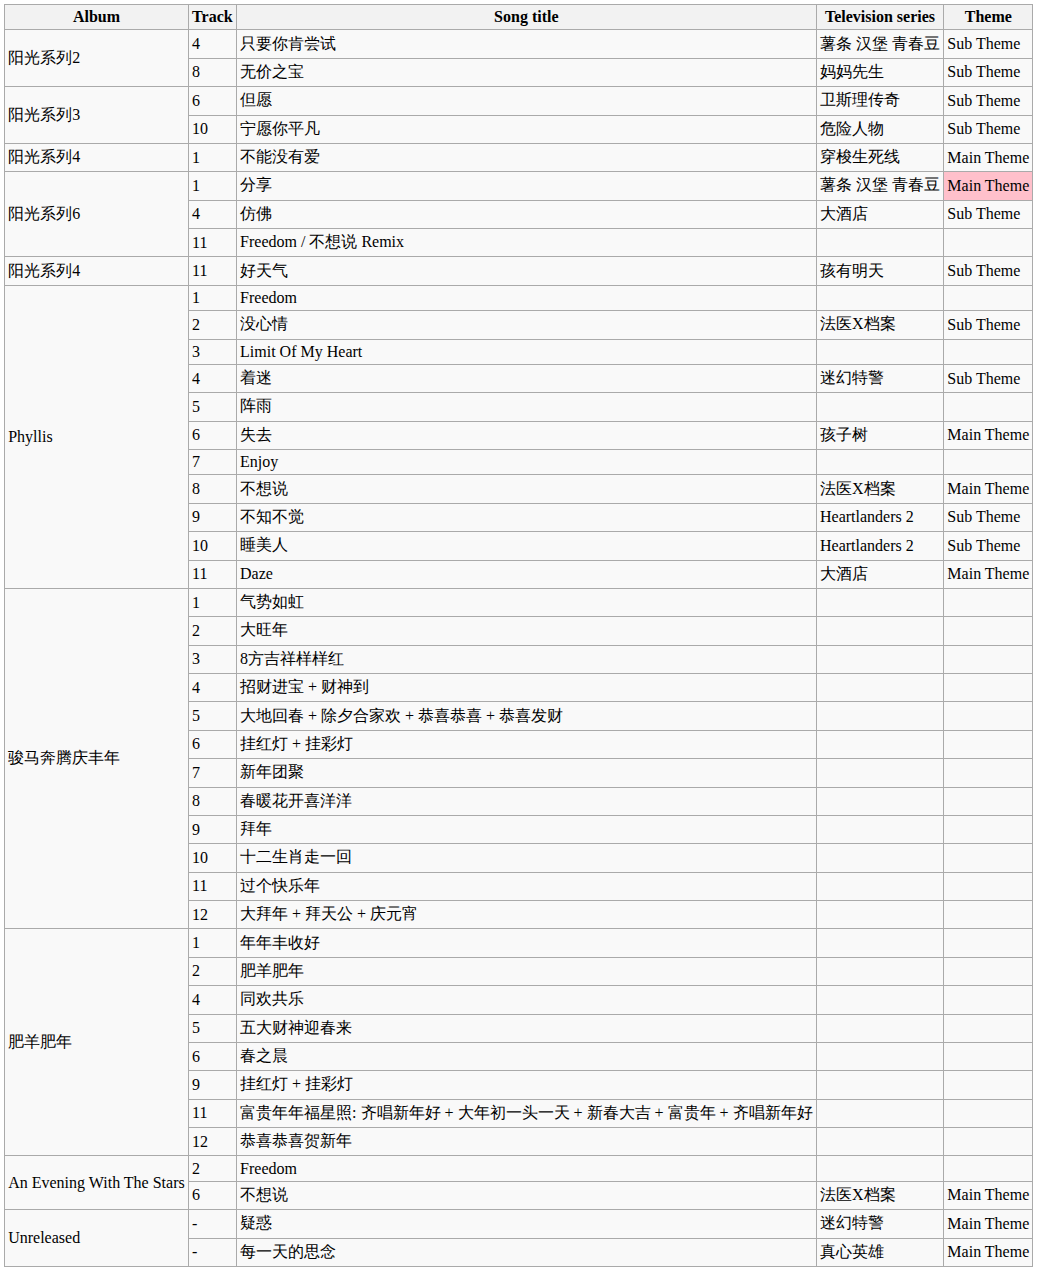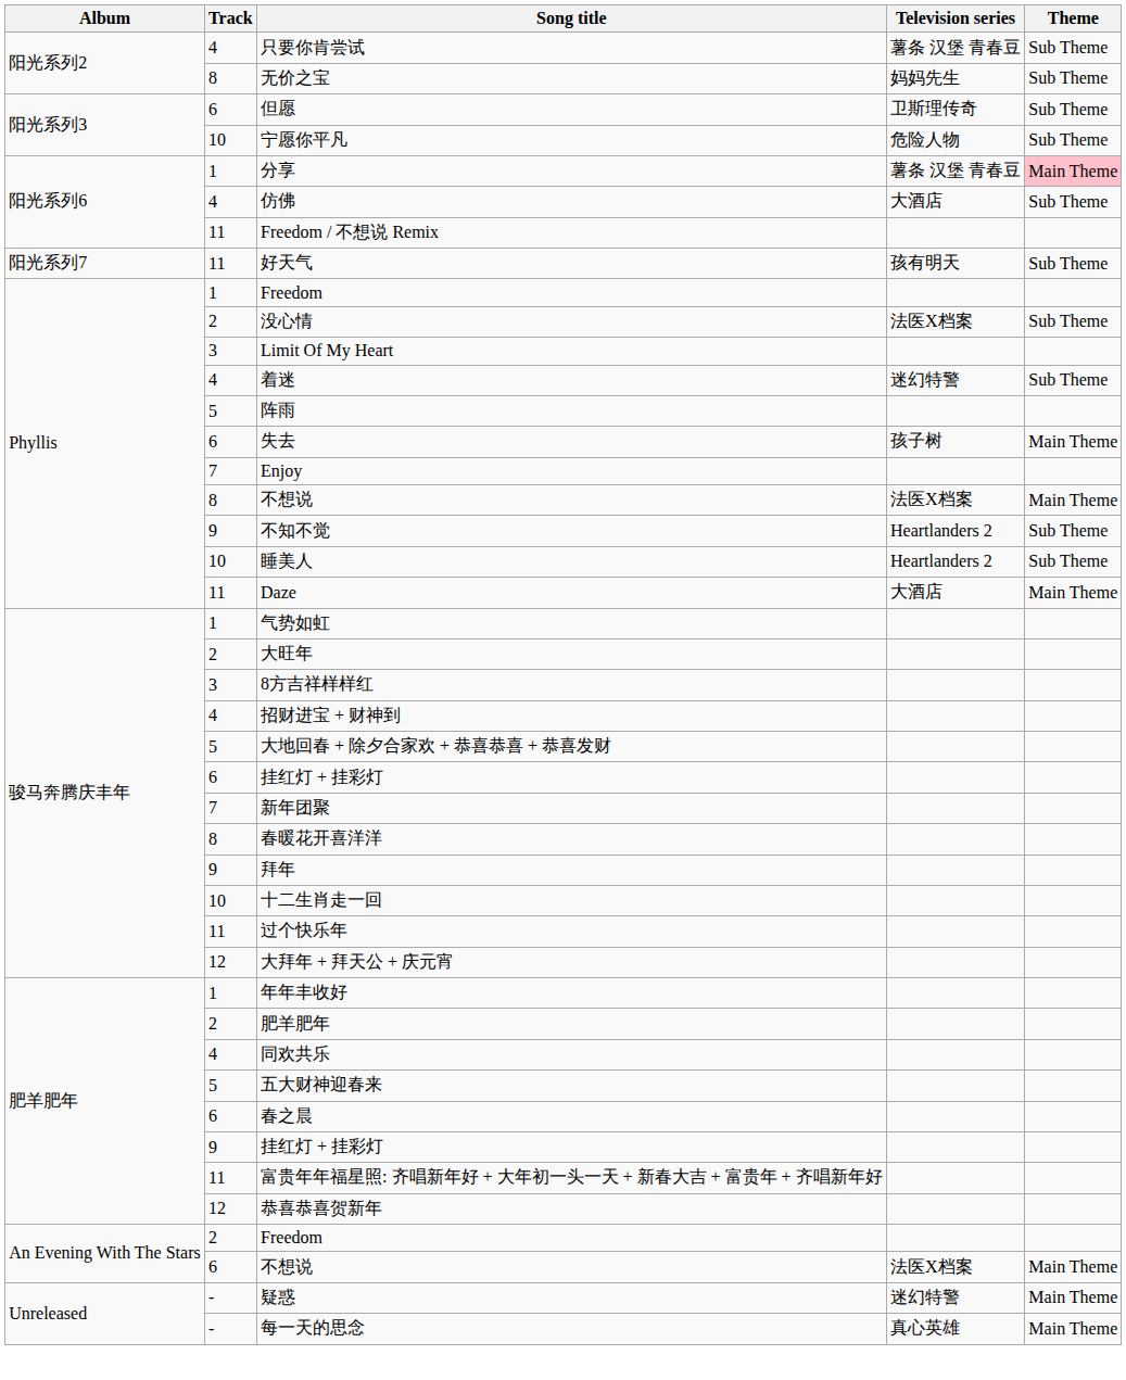- row: 阳光系列4 | 1 | 不能没有爱 | 穿梭生死线 | Main Theme
好天气 | Album: 阳光系列4 -> 阳光系列7
